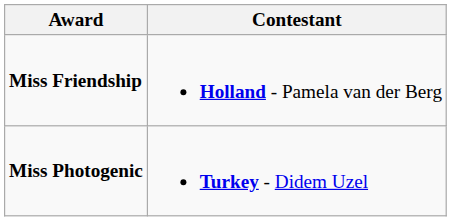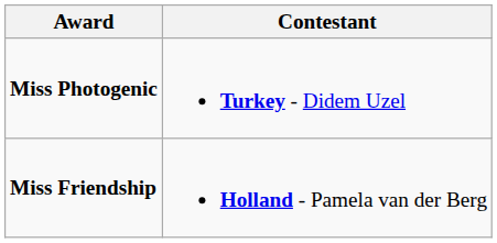rows swapped: Miss Friendship <-> Miss Photogenic
